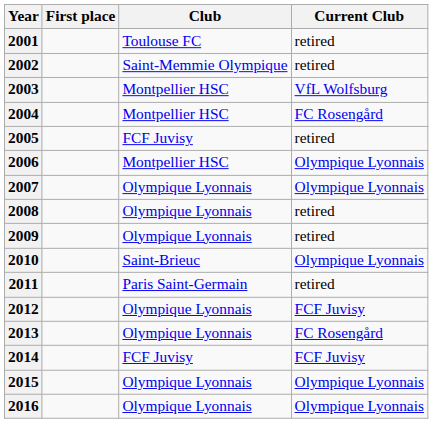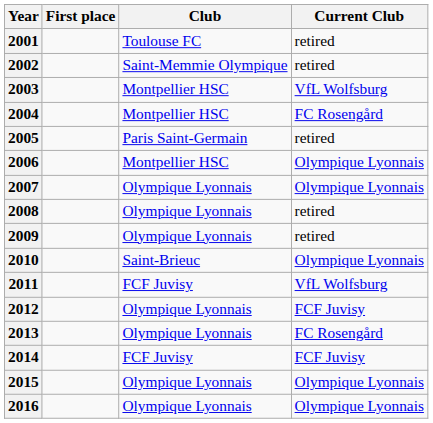2005 | Club: FCF Juvisy -> Paris Saint-Germain
2011 | Club: Paris Saint-Germain -> FCF Juvisy
2011 | Current Club: retired -> VfL Wolfsburg
